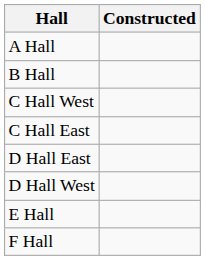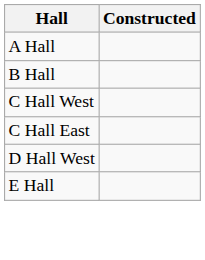- row: D Hall East
- row: F Hall
